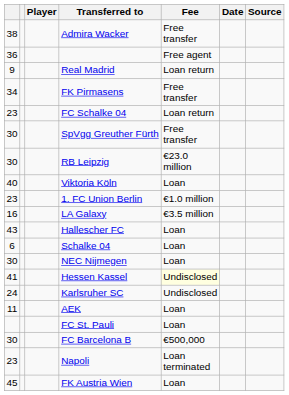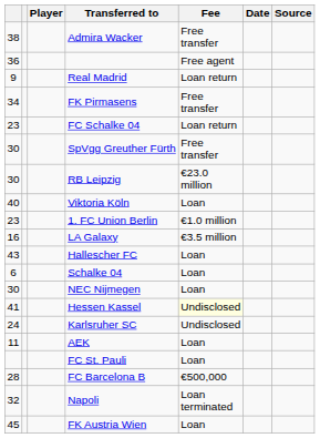FC Barcelona B | column 1: 30 -> 28
Napoli | column 1: 23 -> 32
